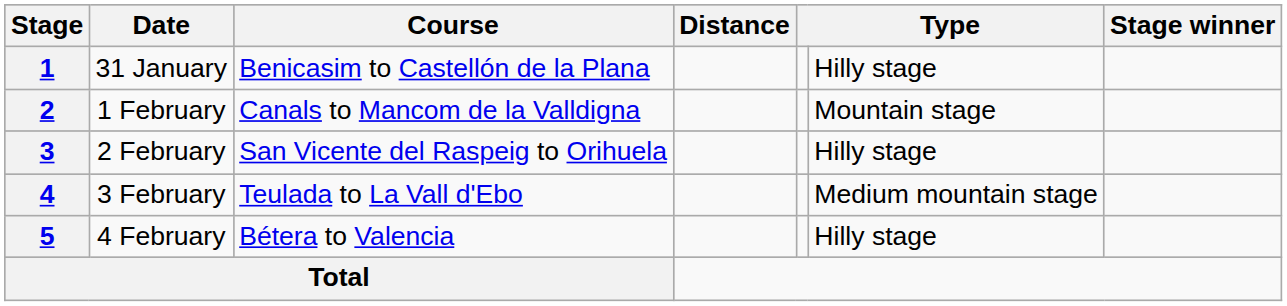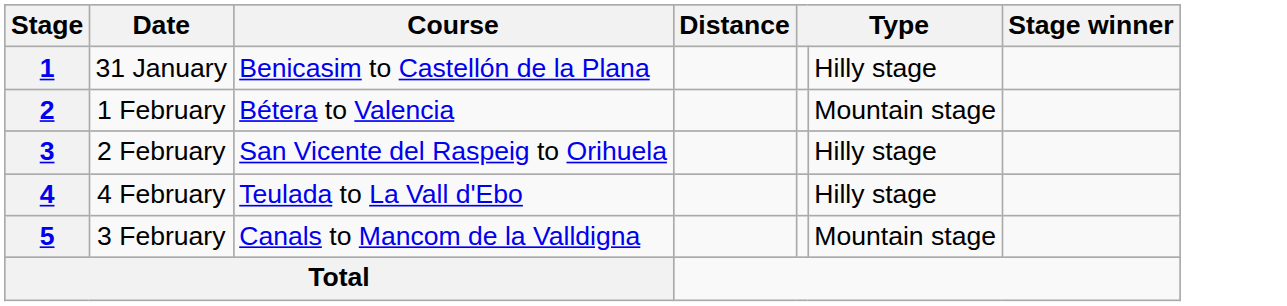2 | Course: Canals to Mancom de la Valldigna -> Bétera to Valencia
4 | Date: 3 February -> 4 February
4 | column 6: Medium mountain stage -> Hilly stage
5 | Date: 4 February -> 3 February
5 | Course: Bétera to Valencia -> Canals to Mancom de la Valldigna
5 | column 6: Hilly stage -> Mountain stage
